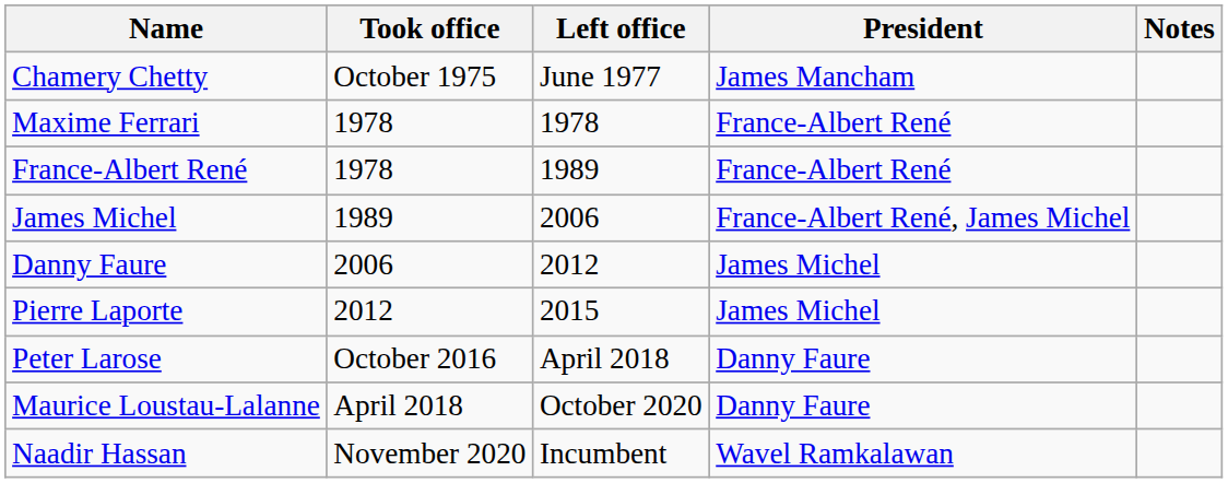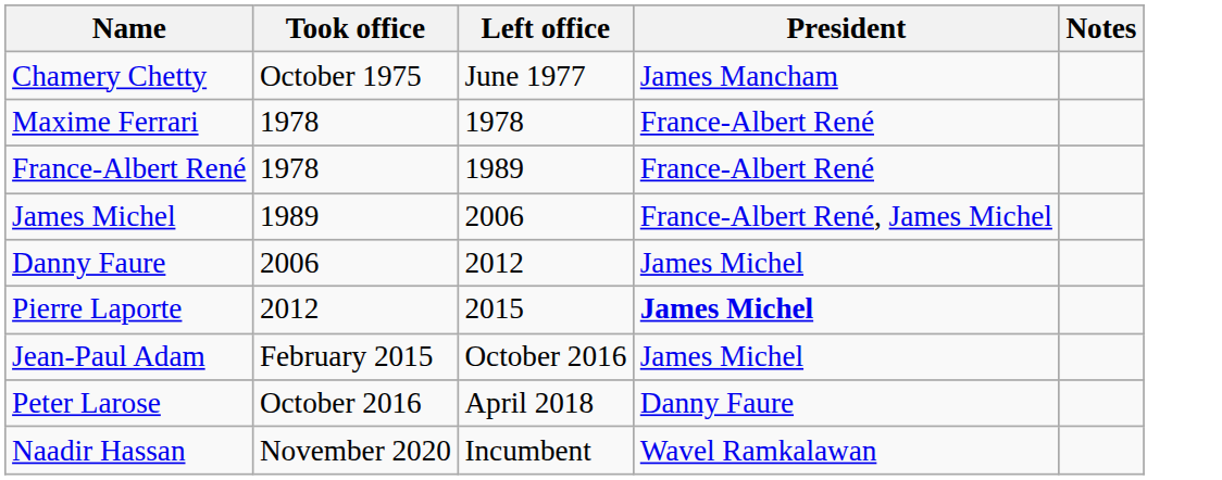Pierre Laporte | President: normal -> bold
+ row: Jean-Paul Adam | February 2015 | October 2016 | James Michel
- row: Maurice Loustau-Lalanne | April 2018 | October 2020 | Danny Faure
